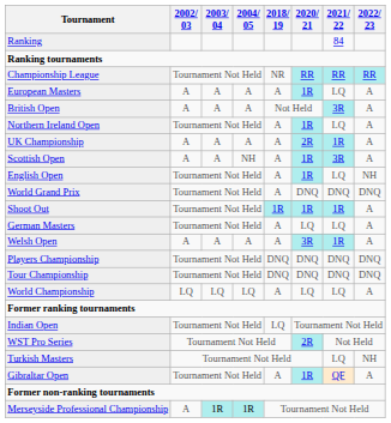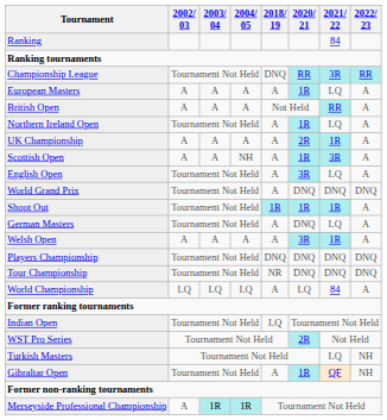Championship League | 2018/ 19: NR -> DNQ
Championship League | 2021/ 22: RR -> 3R
British Open | 2021/ 22: 3R -> RR
English Open | 2020/ 21: 1R -> 3R
English Open | 2022/ 23: NH -> A
German Masters | 2020/ 21: LQ -> DNQ
Tour Championship | 2018/ 19: DNQ -> NR
World Championship | 2021/ 22: LQ -> 84
Gibraltar Open | 2022/ 23: A -> NH
